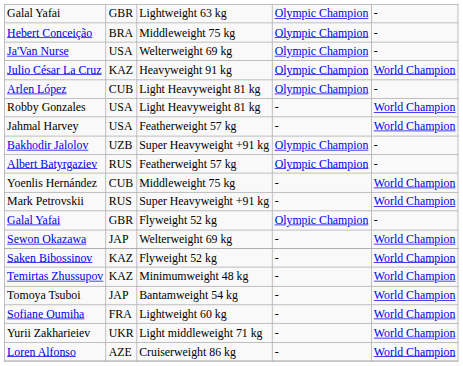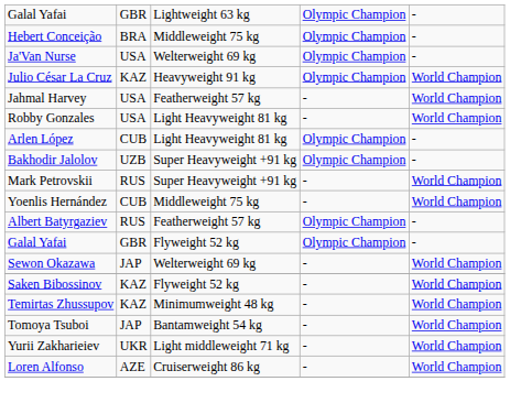rows swapped: Arlen López <-> Jahmal Harvey
rows swapped: Mark Petrovskii <-> Albert Batyrgaziev
- row: Sofiane Oumiha | FRA | Lightweight 60 kg | - | World Champion
